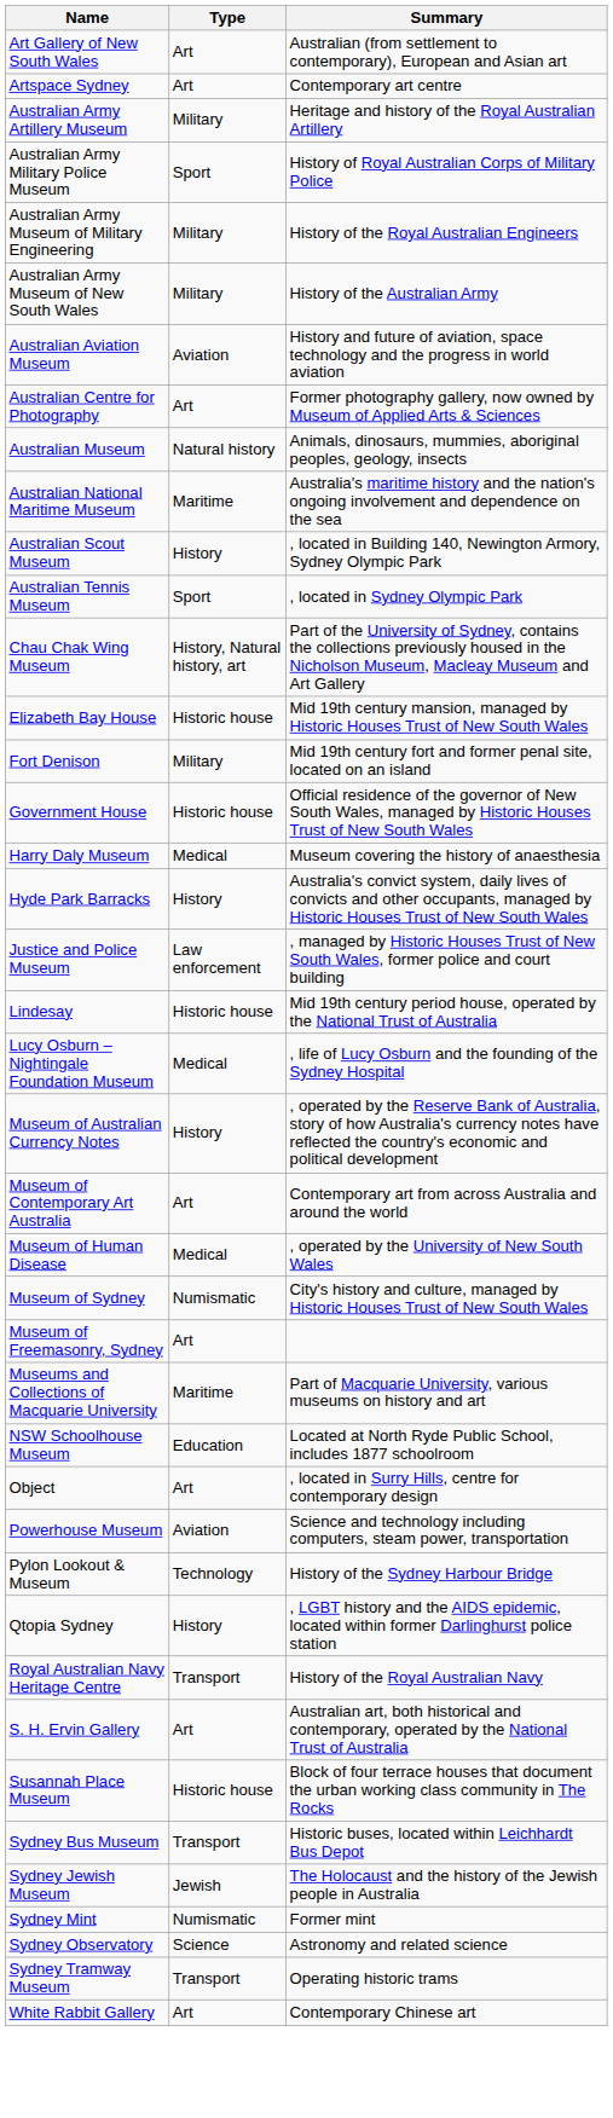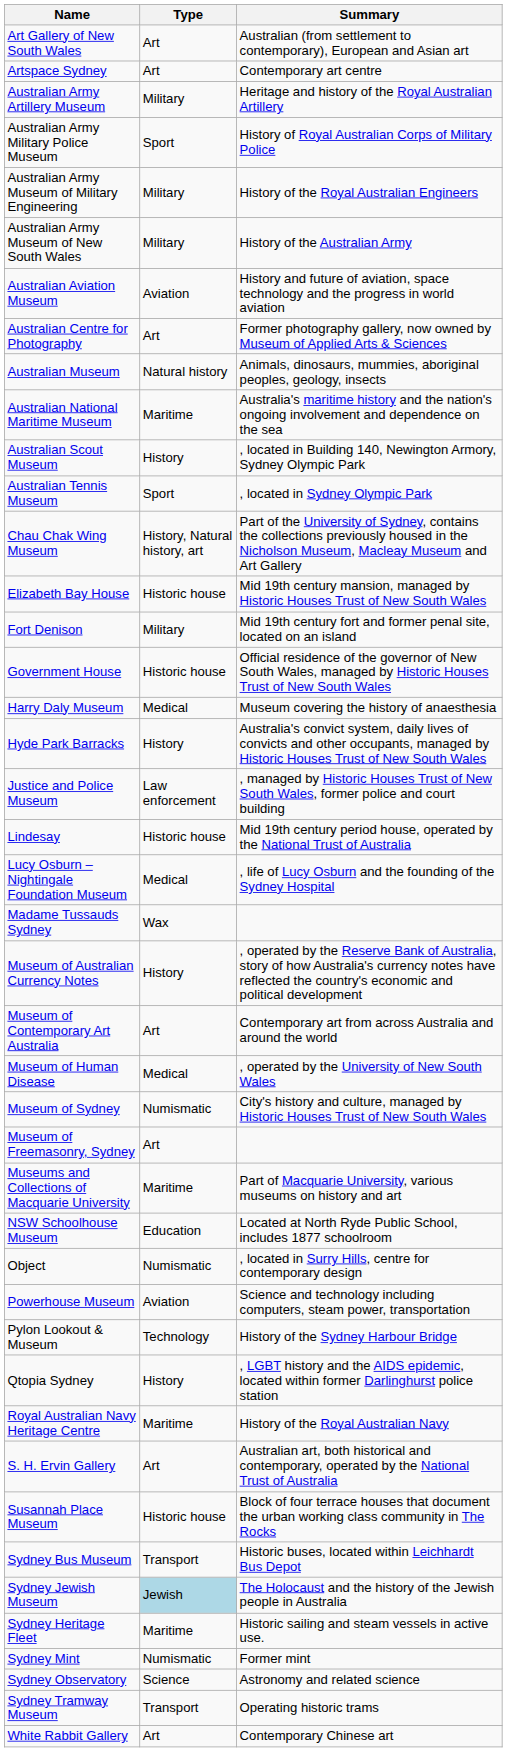+ row: Madame Tussauds Sydney | Wax
Object | Type: Art -> Numismatic
Royal Australian Navy Heritage Centre | Type: Transport -> Maritime
Sydney Jewish Museum | Type: no background -> lightblue background
+ row: Sydney Heritage Fleet | Maritime | Historic sailing and steam vessels in active use.
